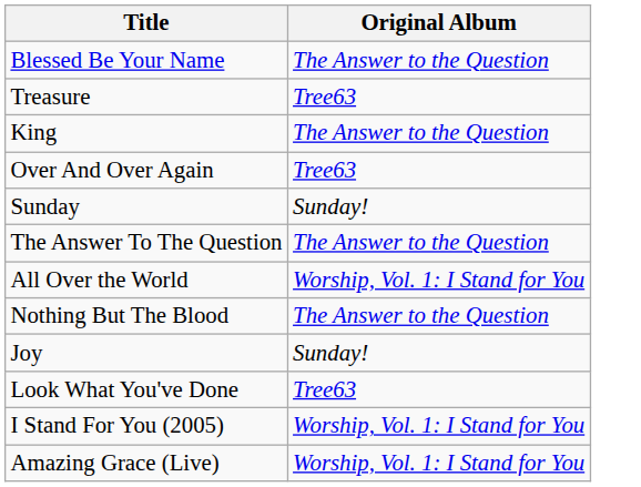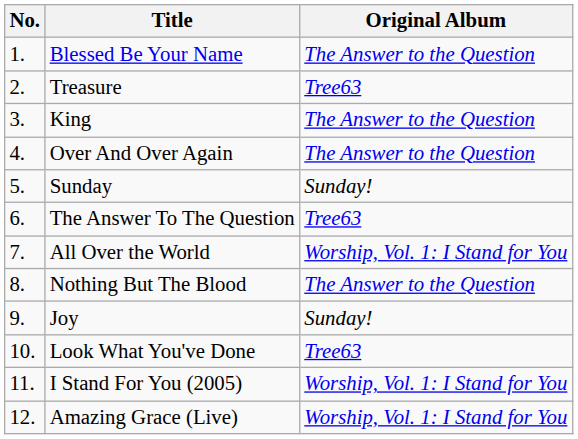+ column: No. | 1. | 2. | 3. | 4. | 5. | 6. | 7. | 8. | 9. | 10. | 11. | 12.
Over And Over Again | Original Album: Tree63 -> The Answer to the Question
The Answer To The Question | Original Album: The Answer to the Question -> Tree63
